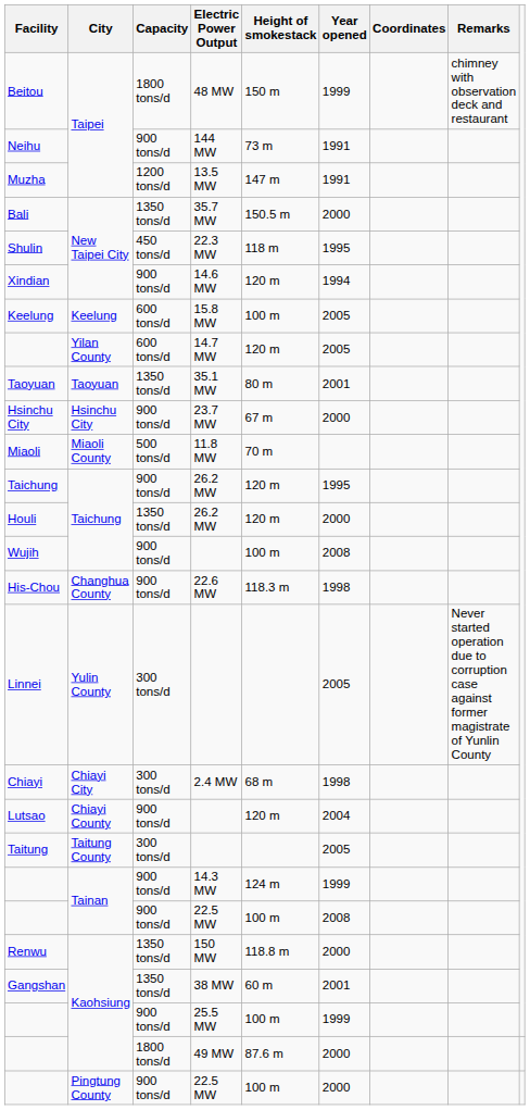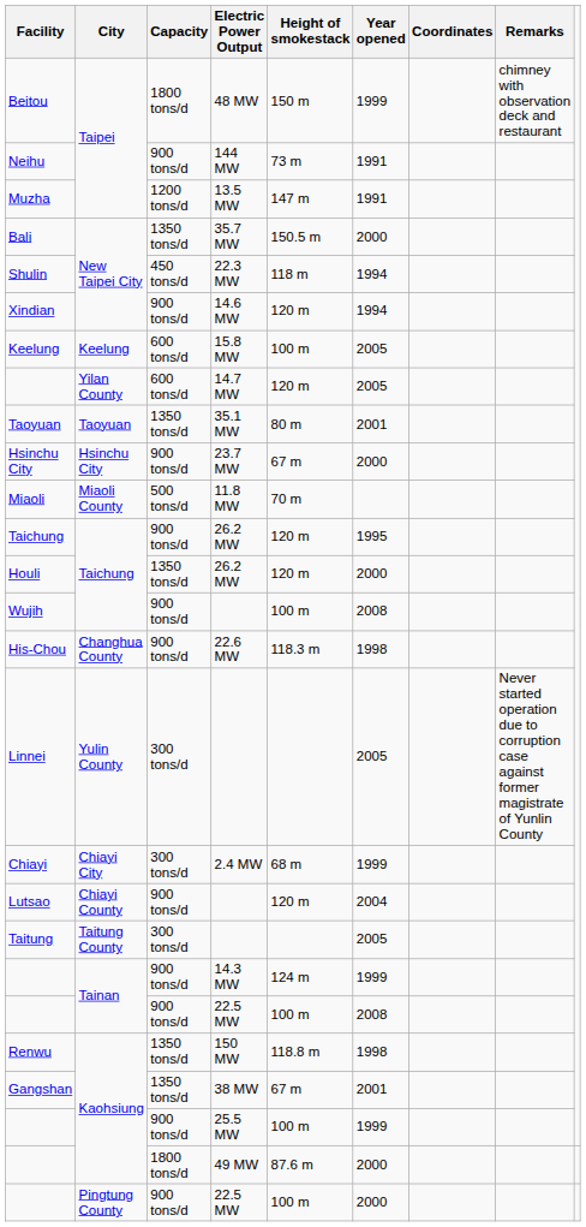Shulin | Year opened: 1995 -> 1994
Chiayi | Year opened: 1998 -> 1999
Renwu | Year opened: 2000 -> 1998
Gangshan | Height of smokestack: 60 m -> 67 m
